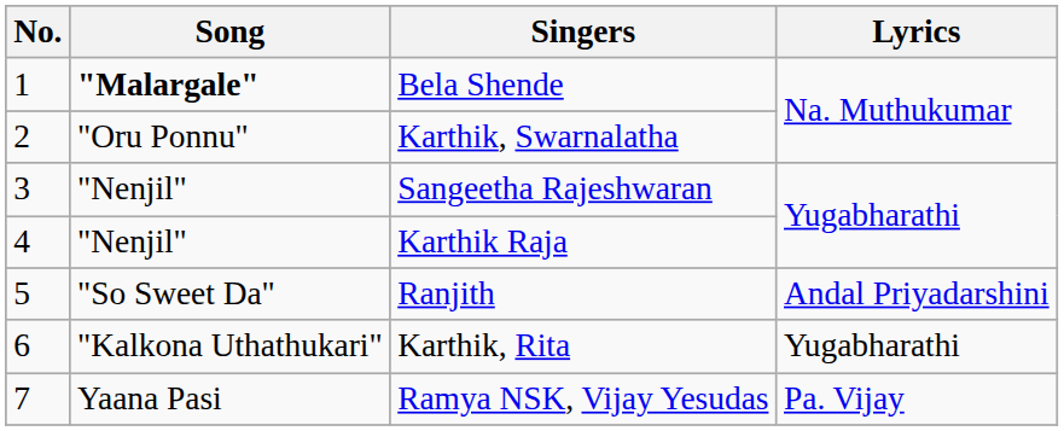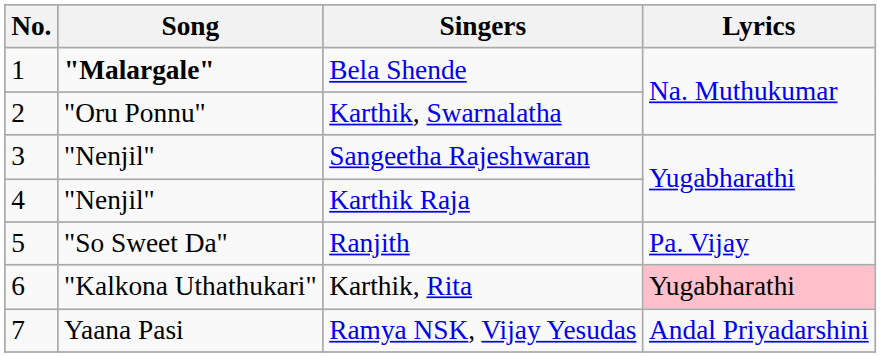Ranjith | Lyrics: Andal Priyadarshini -> Pa. Vijay
Karthik, Rita | Lyrics: no background -> pink background
Ramya NSK, Vijay Yesudas | Lyrics: Pa. Vijay -> Andal Priyadarshini
